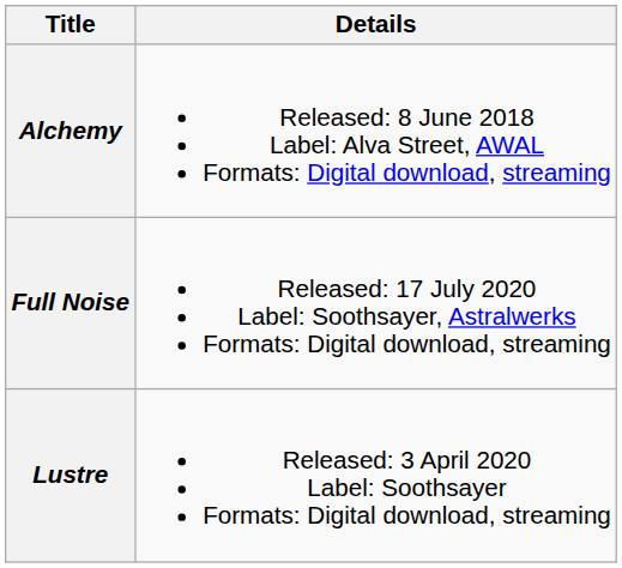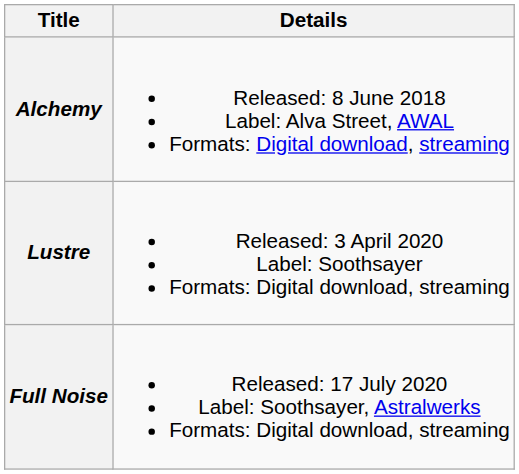rows swapped: Lustre <-> Full Noise
